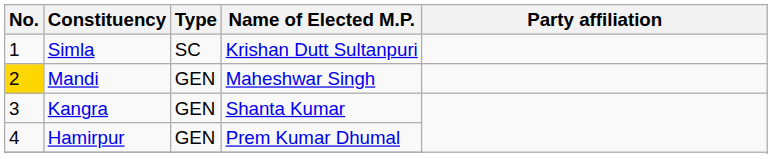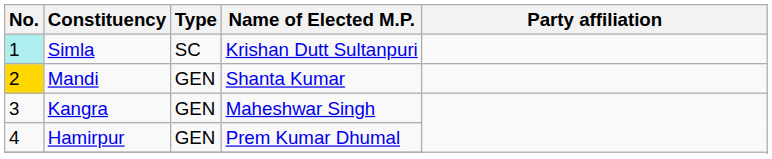Simla | No.: no background -> paleturquoise background
Mandi | Name of Elected M.P.: Maheshwar Singh -> Shanta Kumar
Kangra | Name of Elected M.P.: Shanta Kumar -> Maheshwar Singh
